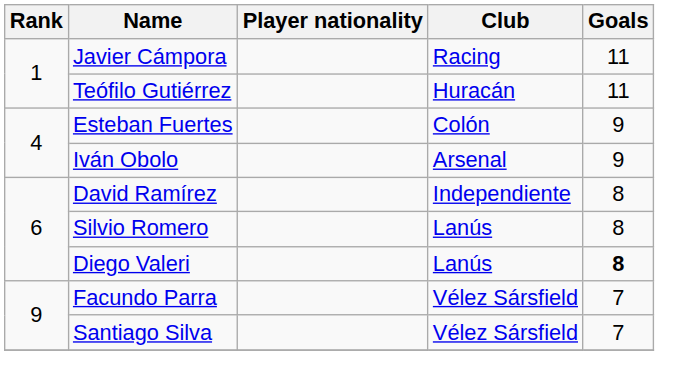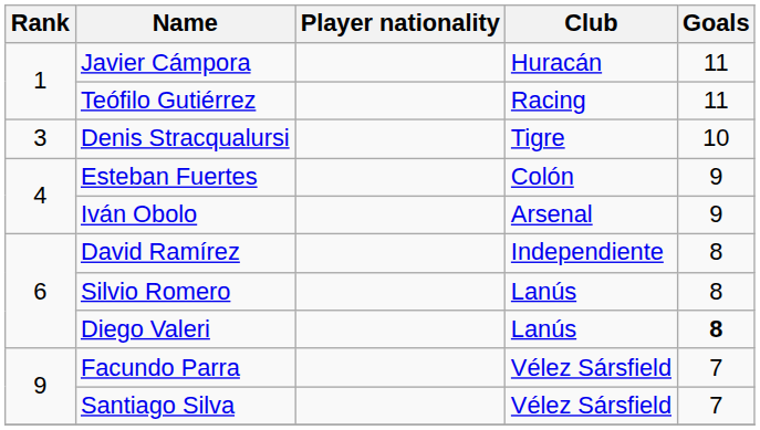Javier Cámpora | Club: Racing -> Huracán
Teófilo Gutiérrez | Club: Huracán -> Racing
+ row: 3 | Denis Stracqualursi | Tigre | 10
